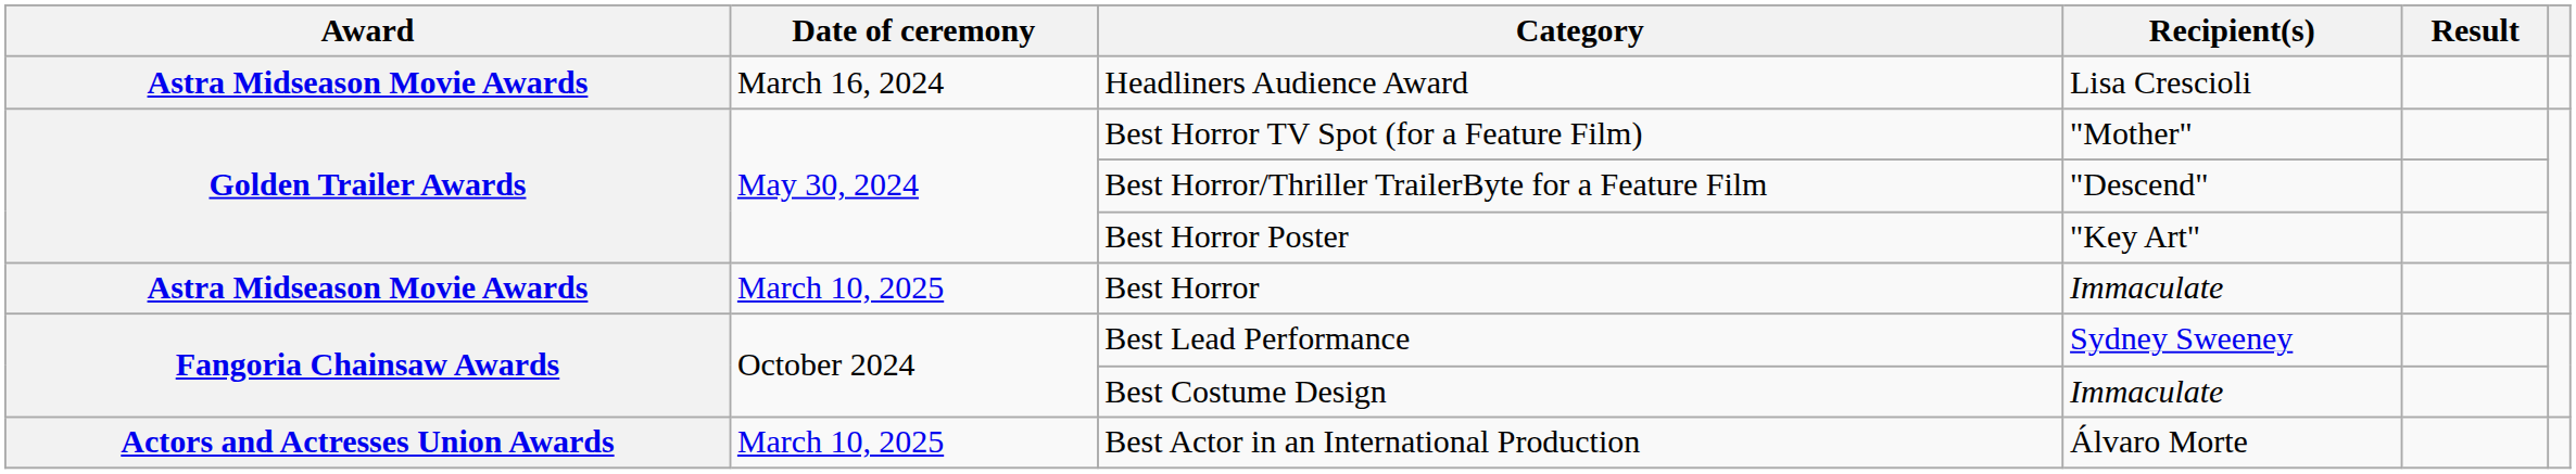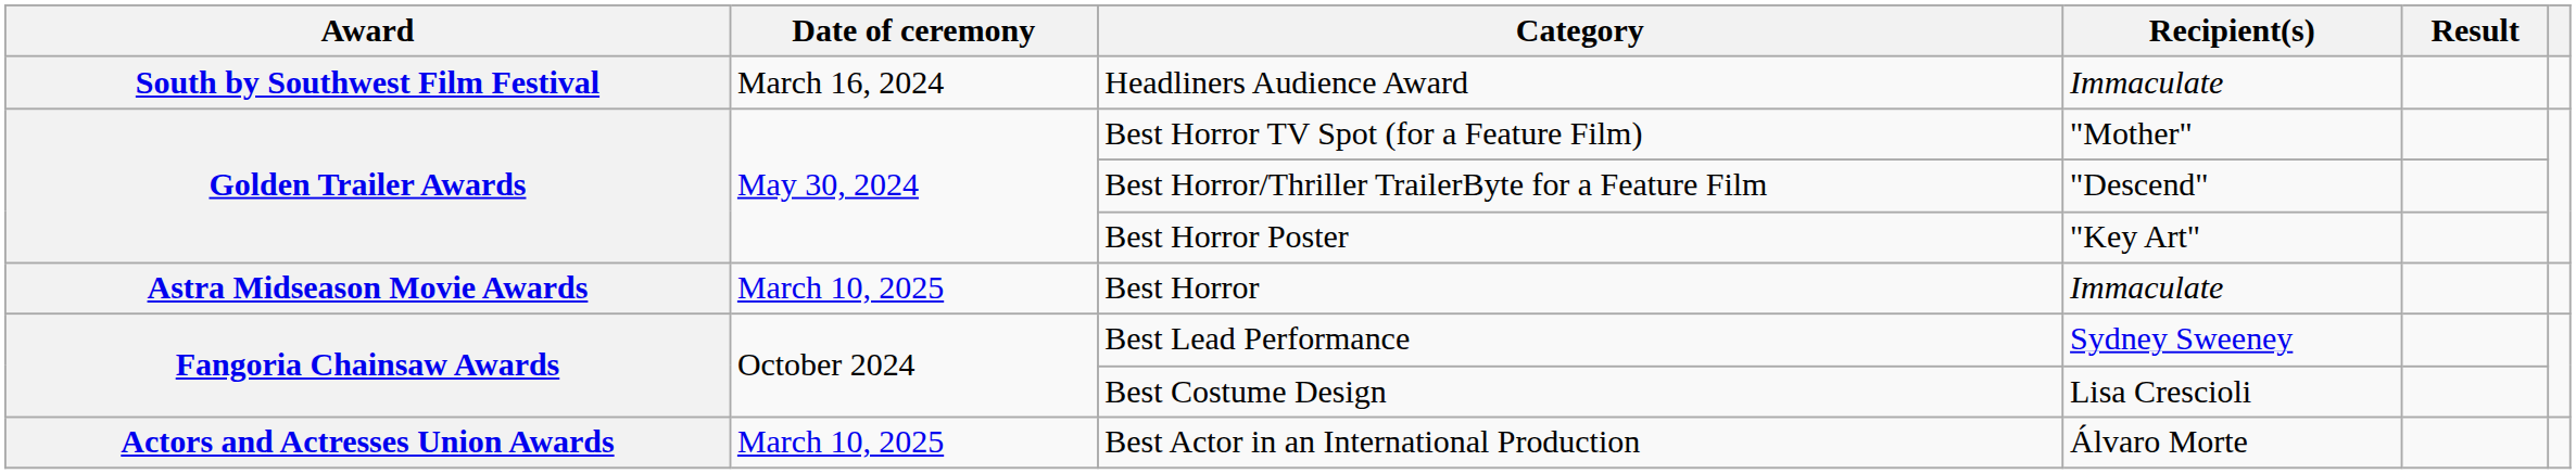Headliners Audience Award | Award: Astra Midseason Movie Awards -> South by Southwest Film Festival
Headliners Audience Award | Recipient(s): Lisa Crescioli -> Immaculate
Best Costume Design | Recipient(s): Immaculate -> Lisa Crescioli
